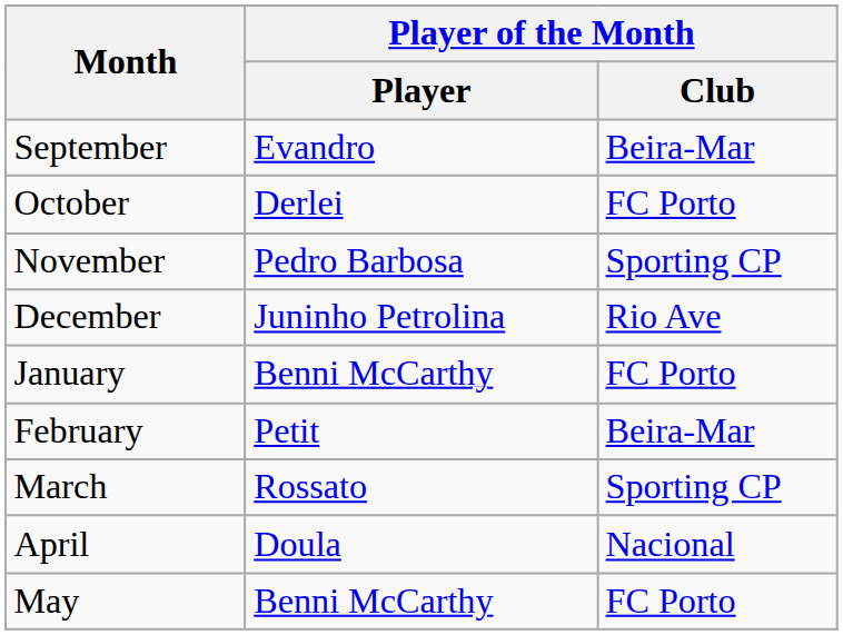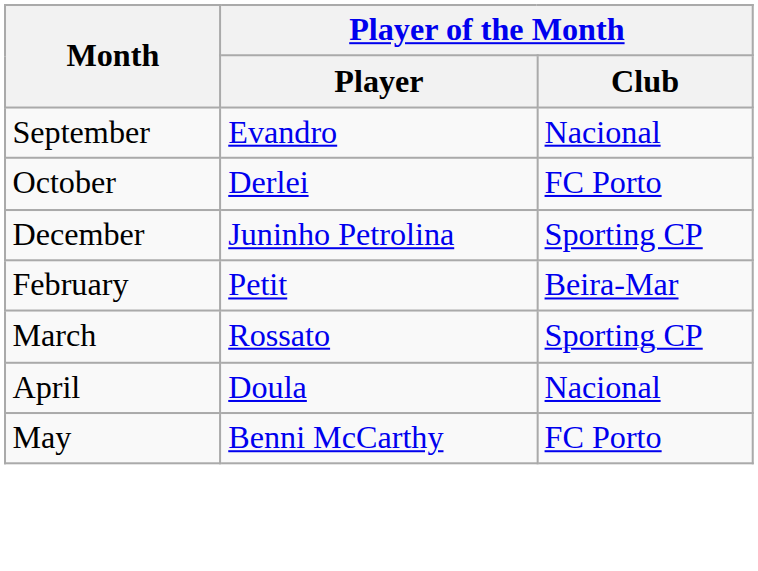September | Player of the Month / Club: Beira-Mar -> Nacional
- row: November | Pedro Barbosa | Sporting CP
December | Player of the Month / Club: Rio Ave -> Sporting CP
- row: January | Benni McCarthy | FC Porto
